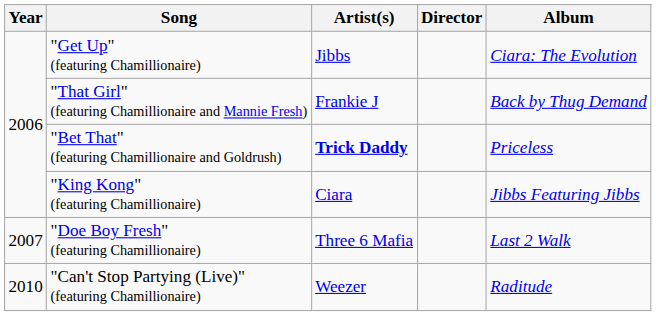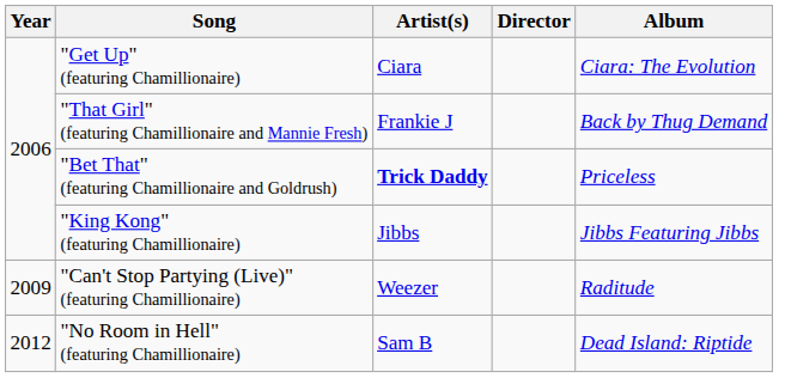"Get Up" (featuring Chamillionaire) | Artist(s): Jibbs -> Ciara
"King Kong" (featuring Chamillionaire) | Artist(s): Ciara -> Jibbs
- row: 2007 | "Doe Boy Fresh" (featuring Chamillionaire) | Three 6 Mafia | Last 2 Walk
"Can't Stop Partying (Live)" (featuring Chamillionaire) | Year: 2010 -> 2009
+ row: 2012 | "No Room in Hell" (featuring Chamillionaire) | Sam B | Dead Island: Riptide
